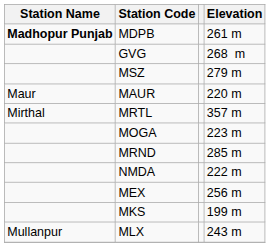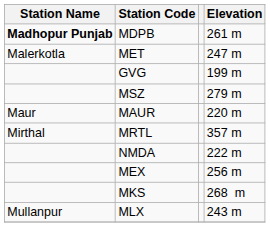+ row: Malerkotla | MET | 247 m
GVG | Elevation: 268 m -> 199 m
- row: MOGA | 223 m
- row: MRND | 285 m
MKS | Elevation: 199 m -> 268 m
